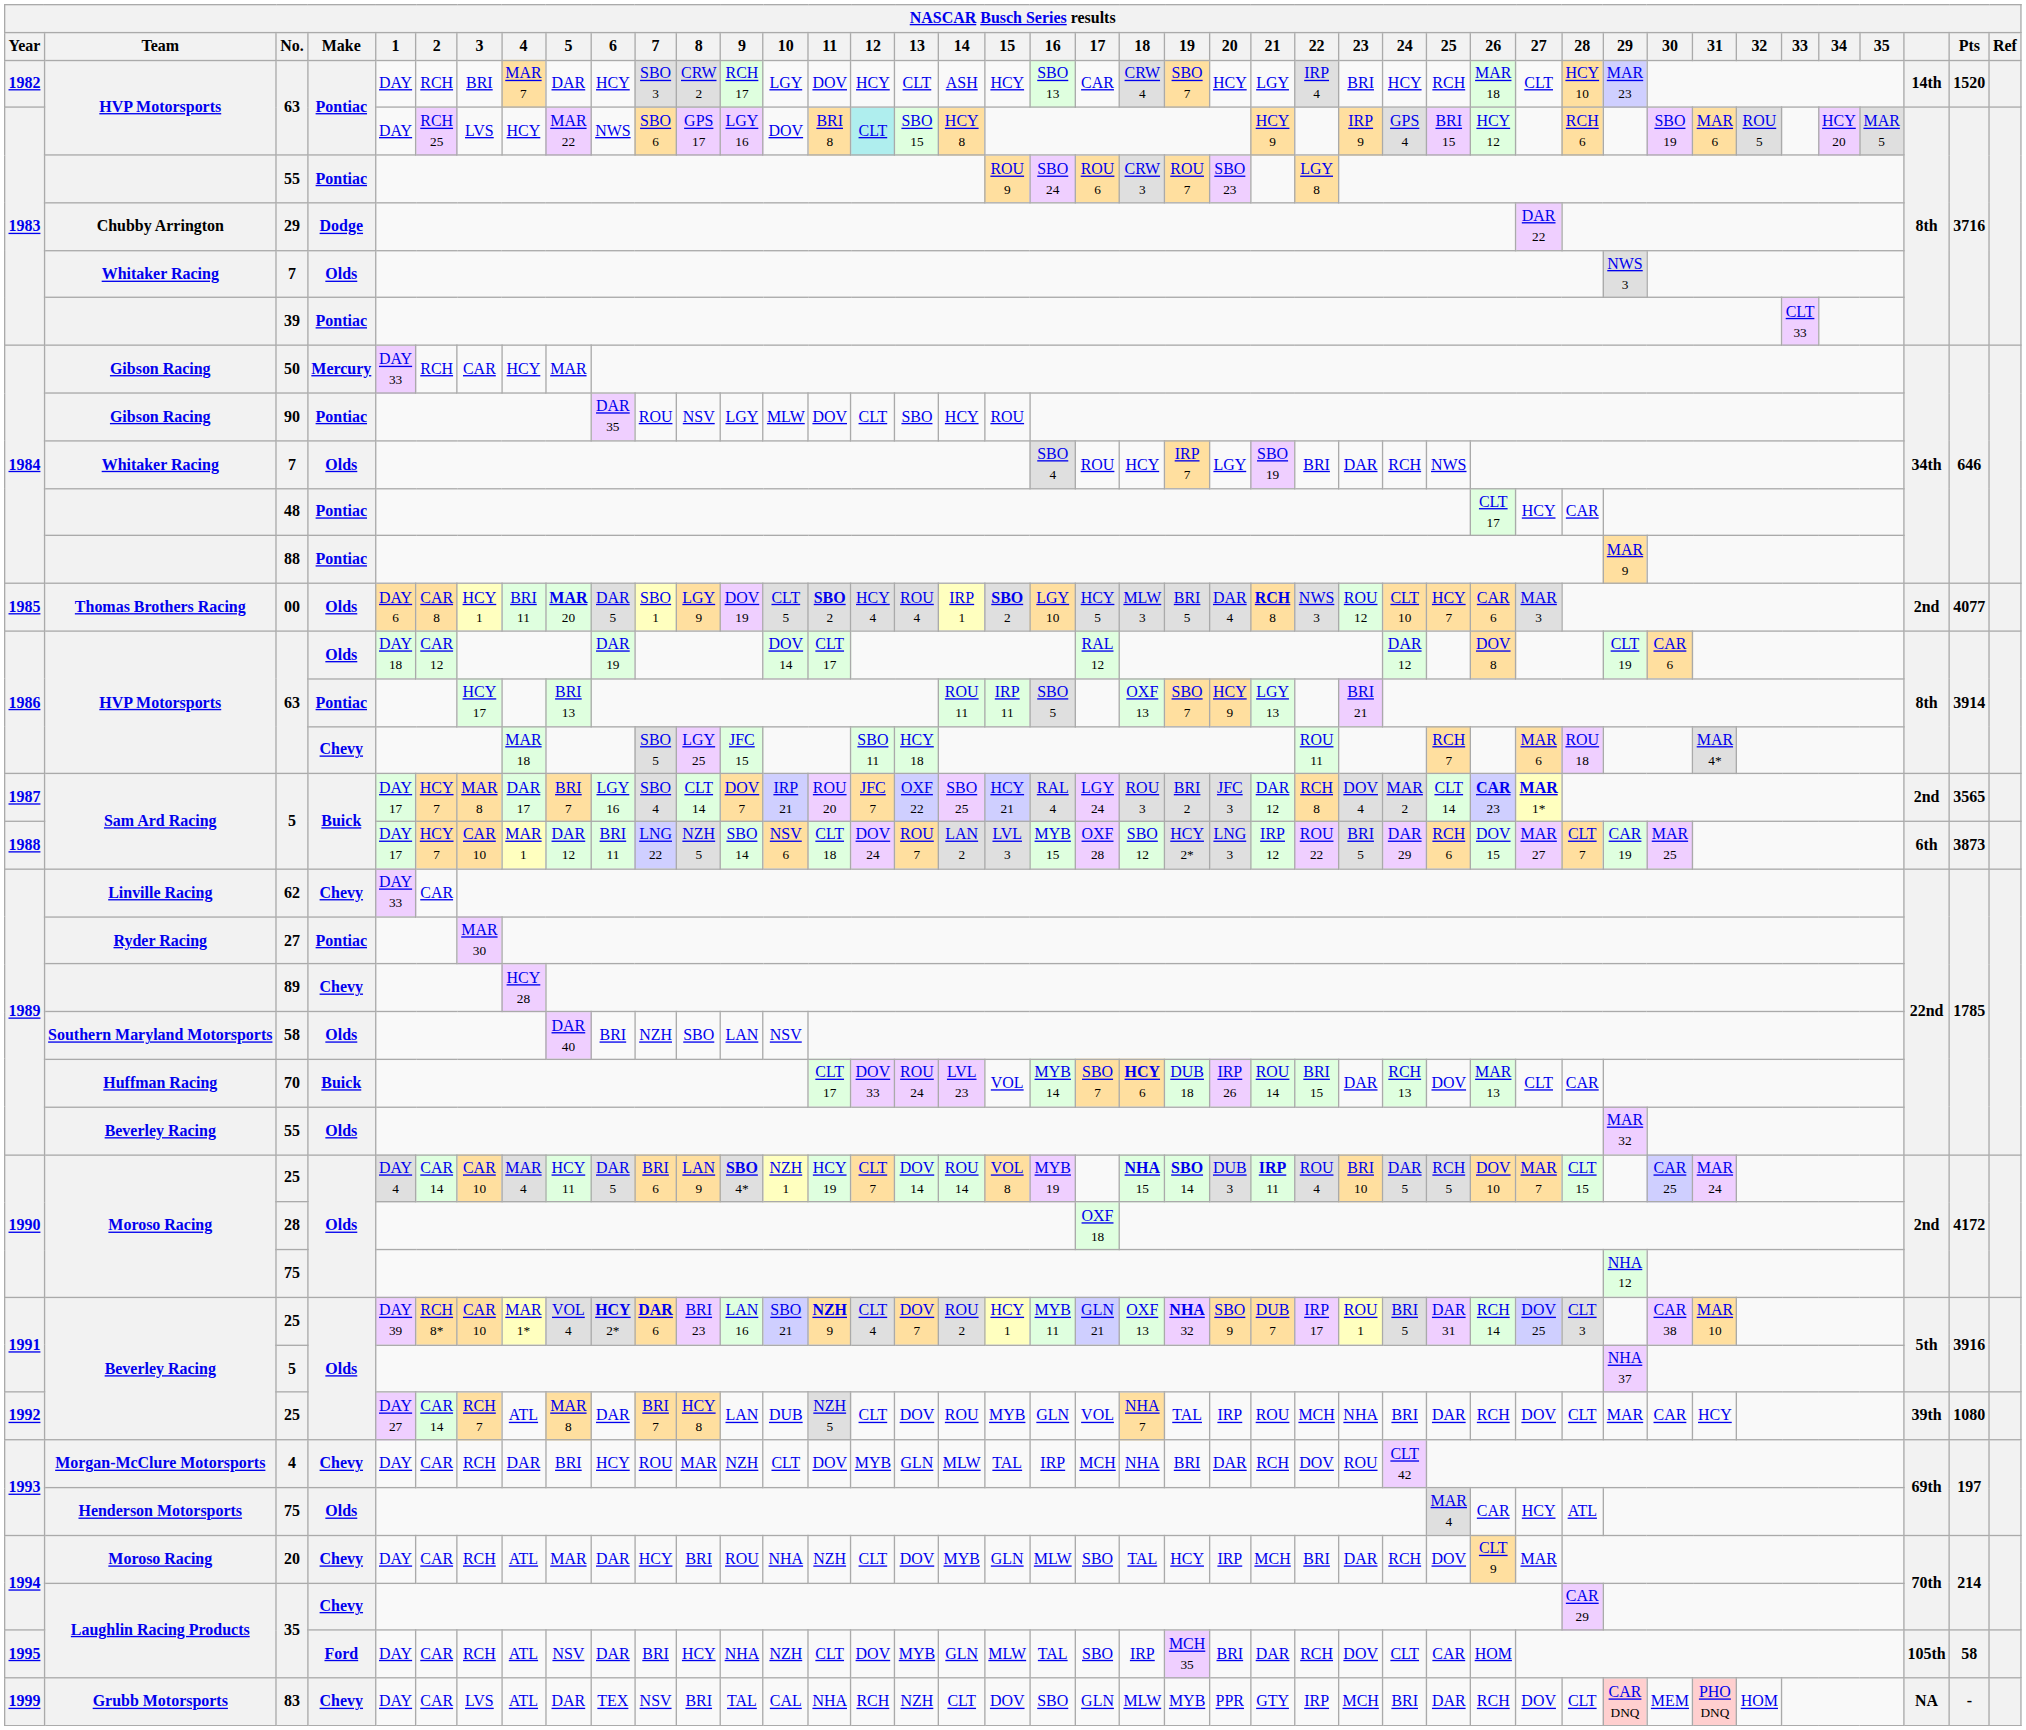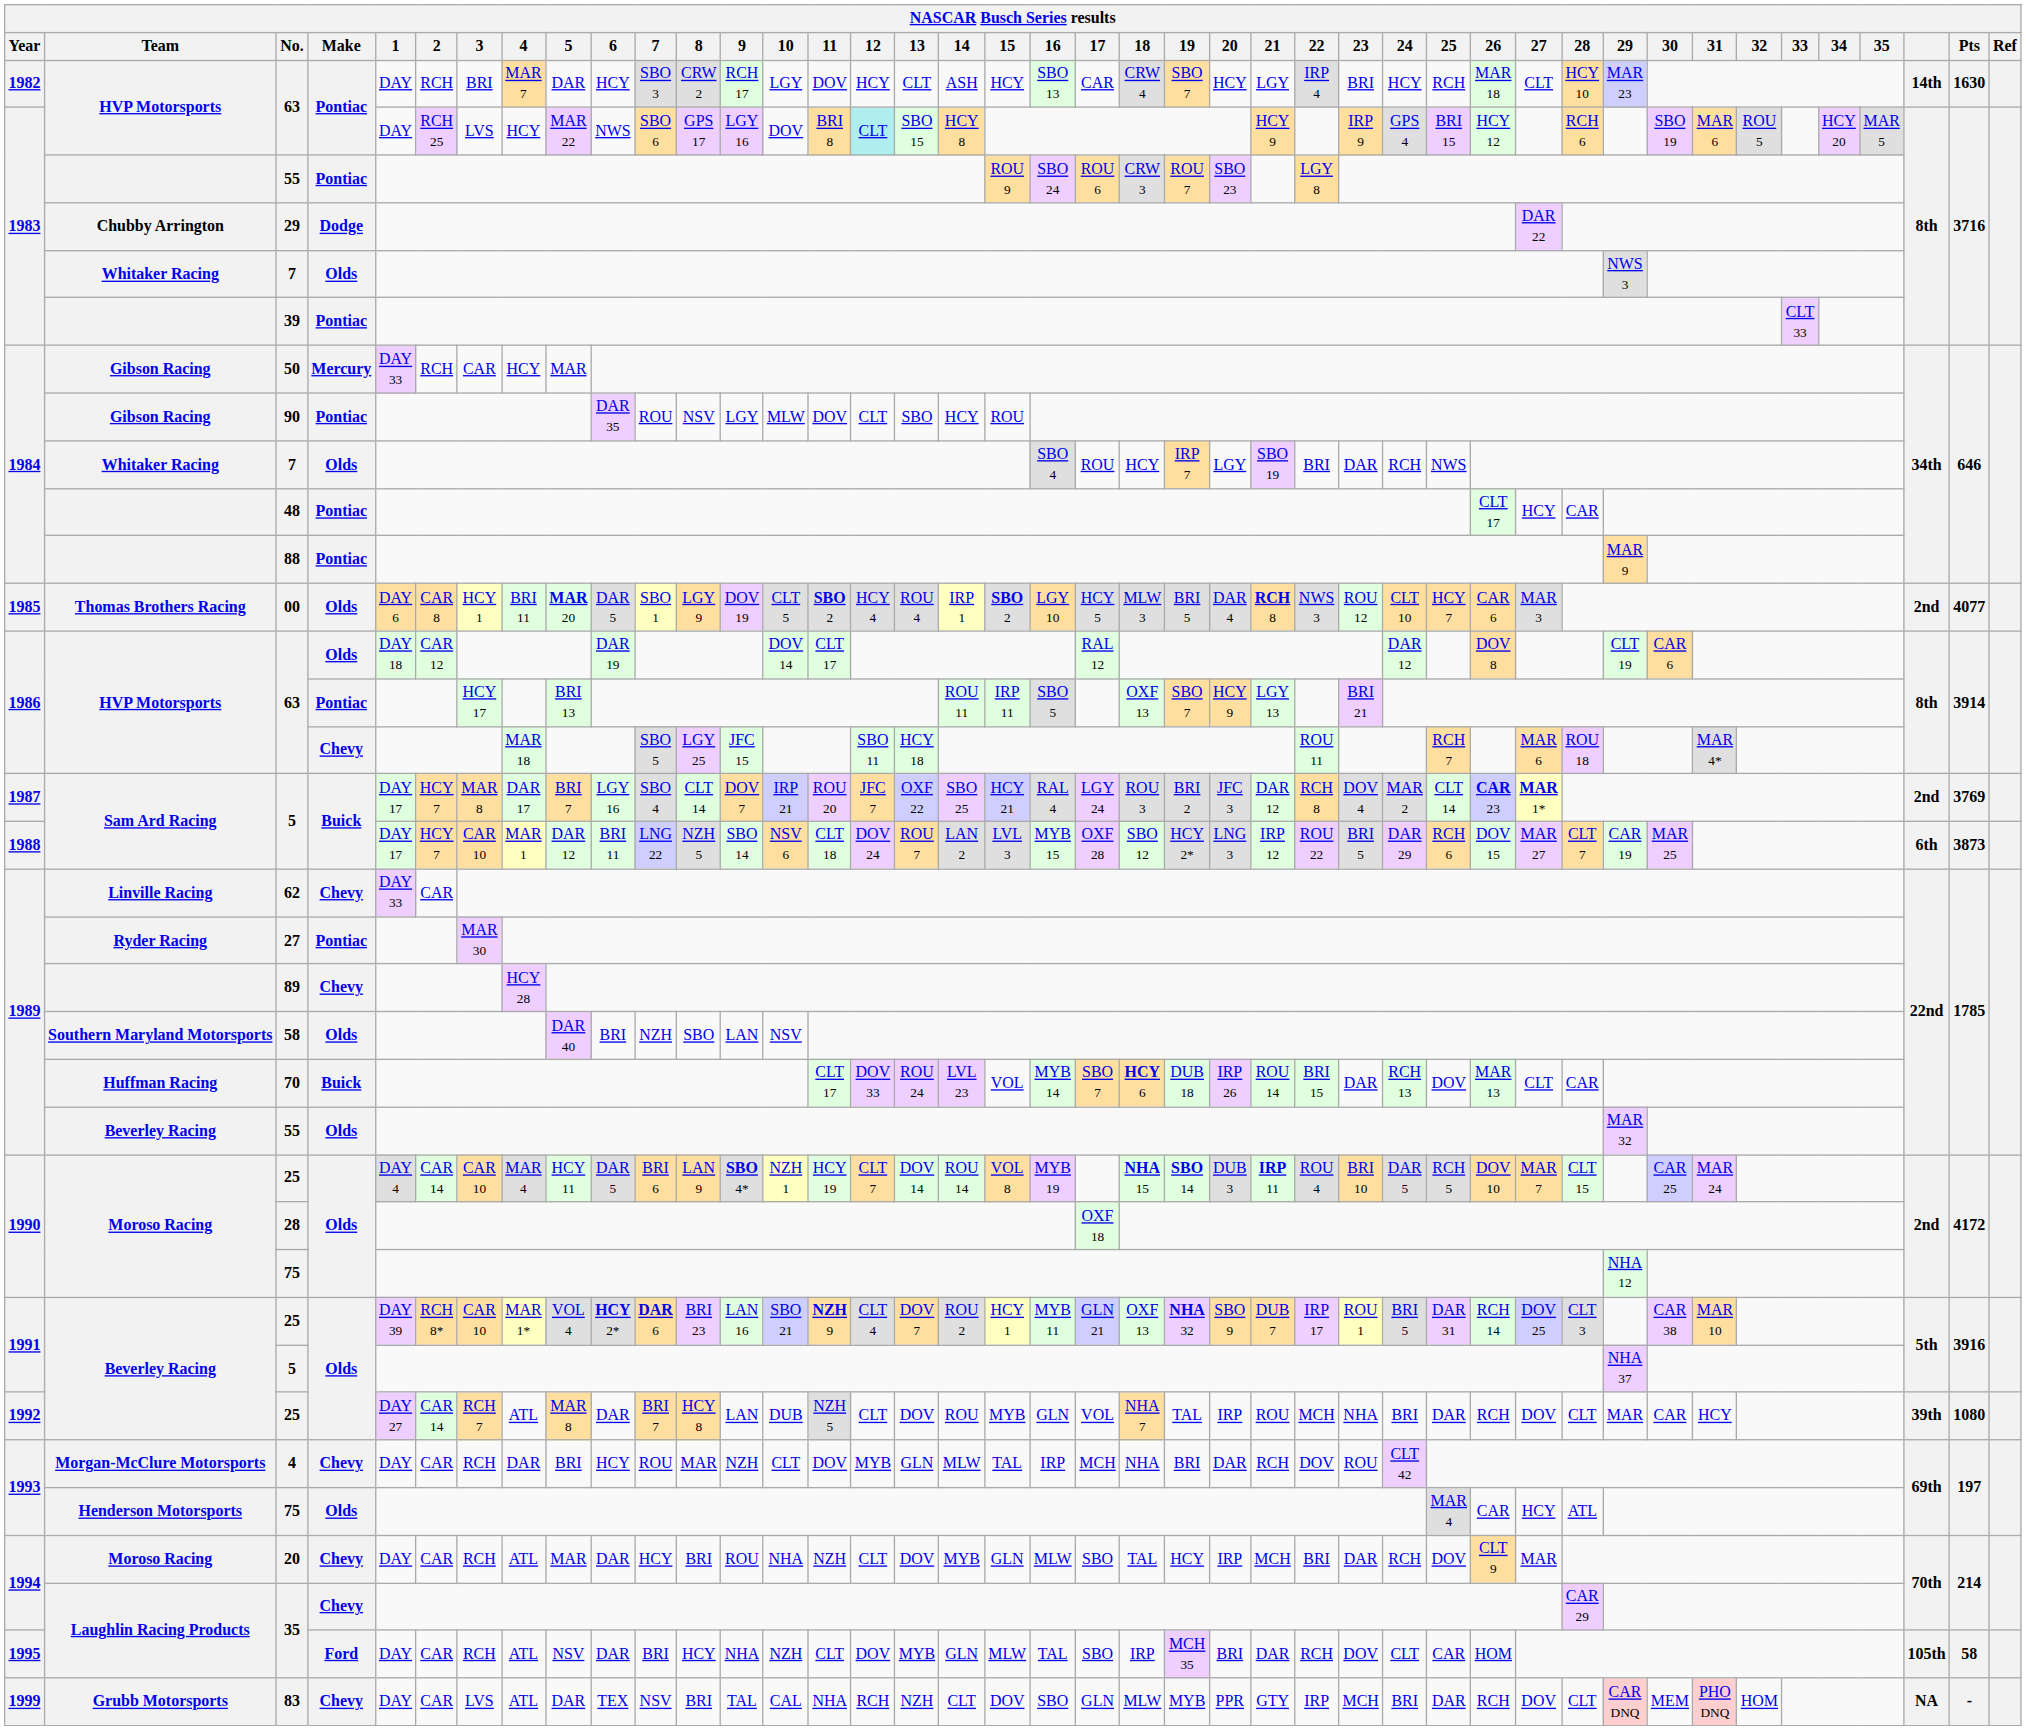1982 / 63 | Pts: 1520 -> 1630
1987 / 5 | Pts: 3565 -> 3769
